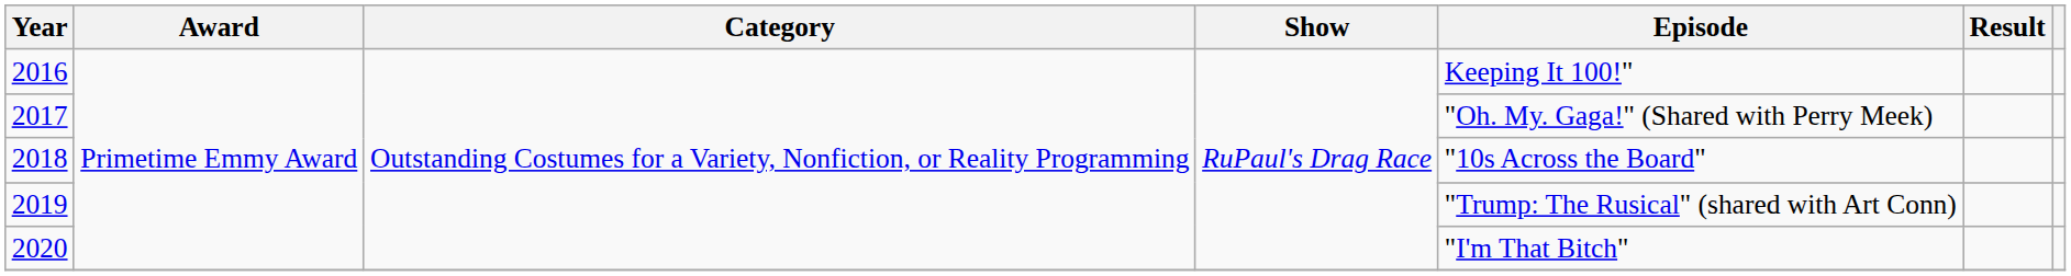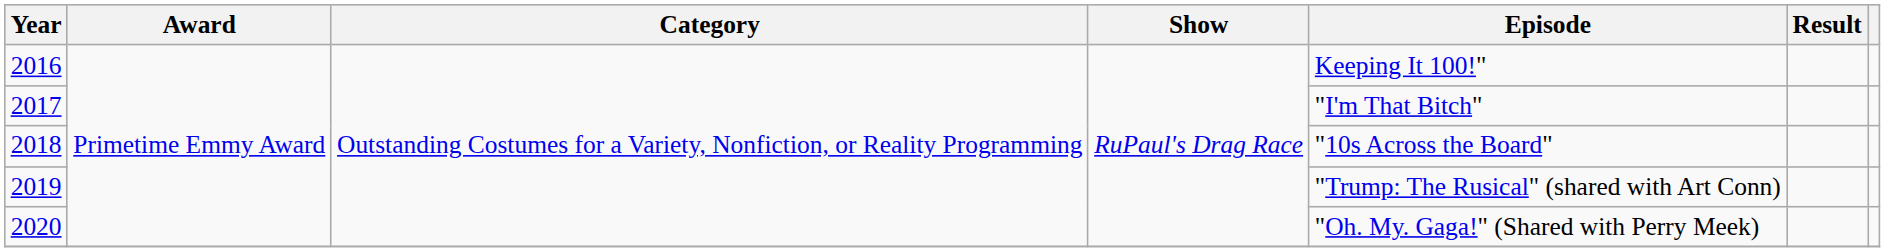2017 | Episode: "Oh. My. Gaga!" (Shared with Perry Meek) -> "I'm That Bitch"
2020 | Episode: "I'm That Bitch" -> "Oh. My. Gaga!" (Shared with Perry Meek)
